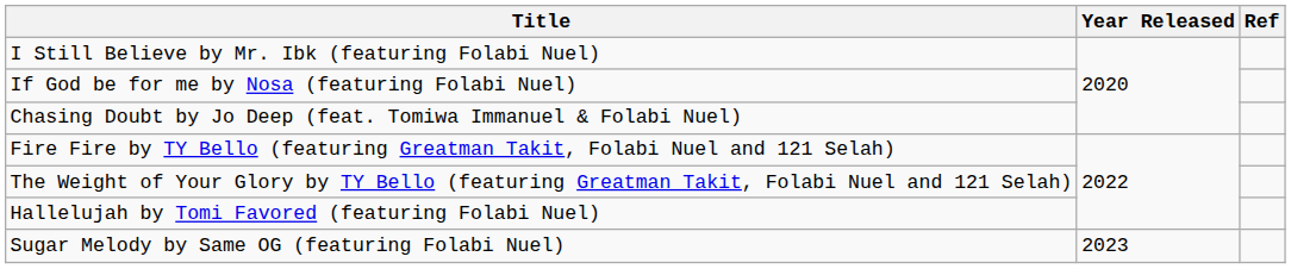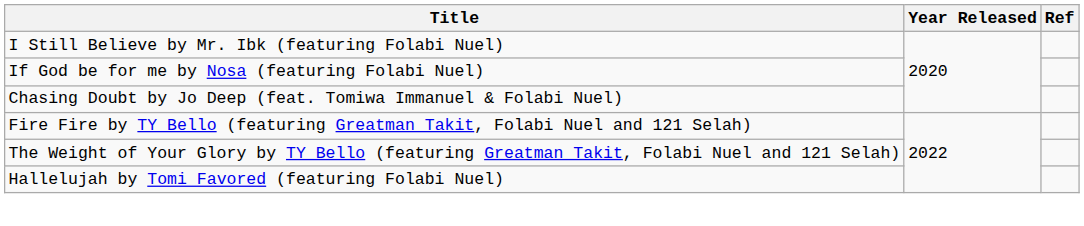- row: Sugar Melody by Same OG (featuring Folabi Nuel) | 2023
